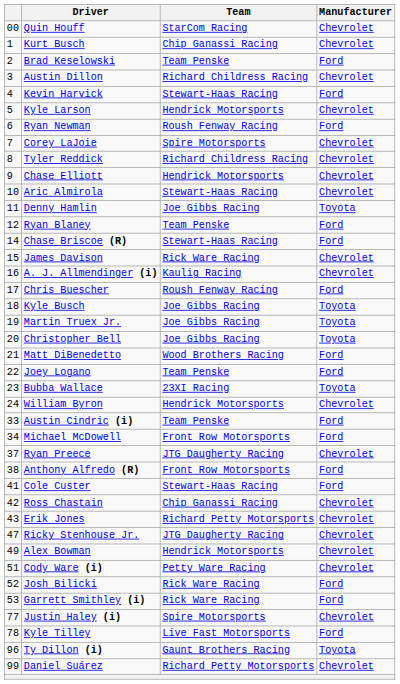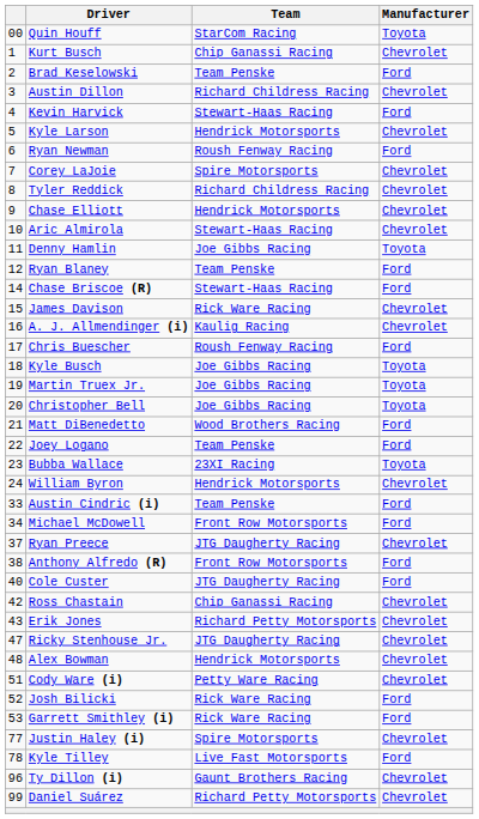Quin Houff | Manufacturer: Chevrolet -> Toyota
Cole Custer | column 1: 41 -> 40
Cole Custer | Team: Stewart-Haas Racing -> JTG Daugherty Racing
Alex Bowman | column 1: 49 -> 48
Ty Dillon (i) | Manufacturer: Toyota -> Chevrolet
